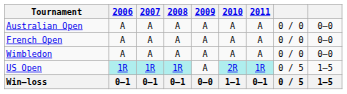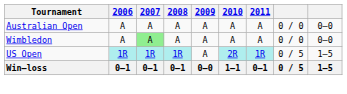- row: French Open | A | A | A | A | A | A | 0 / 0 | 0–0
Wimbledon | 2007: no background -> lightgreen background
